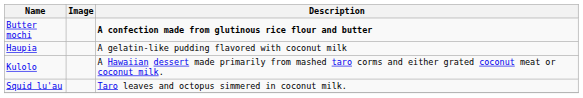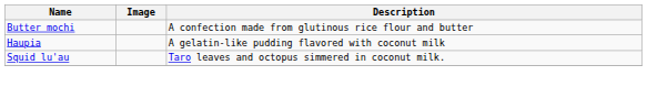Butter mochi | Description: bold -> normal
- row: Kulolo | A Hawaiian dessert made primarily from mashed taro corms and either grated coconut meat or coconut milk.
